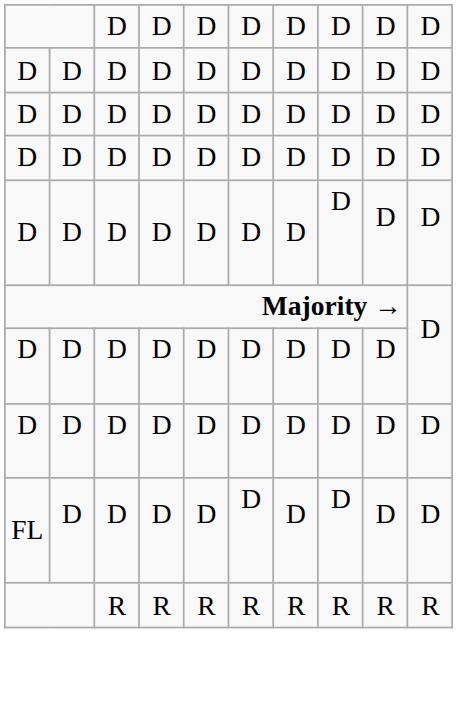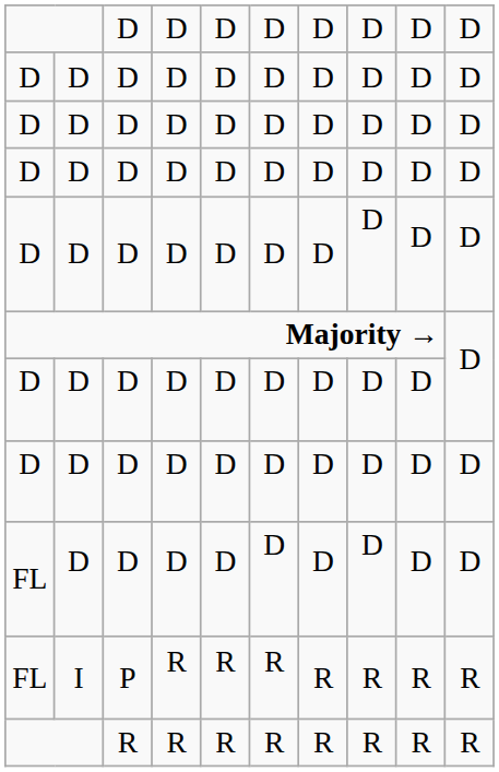+ row: FL | I | P | R | R | R | R | R | R | R
